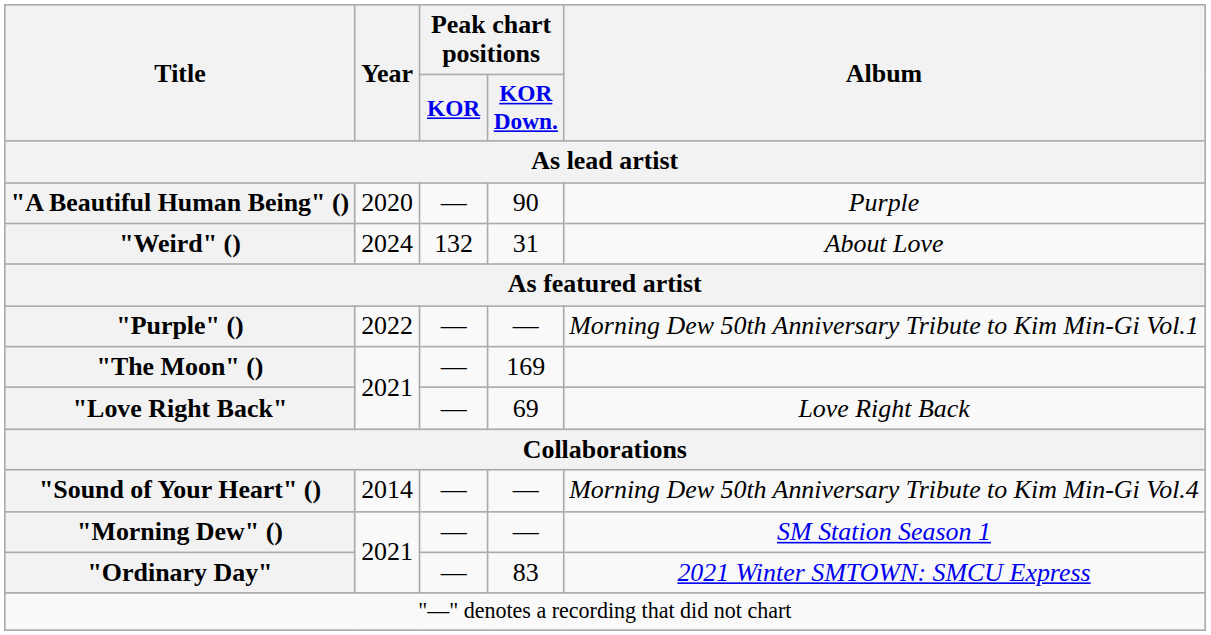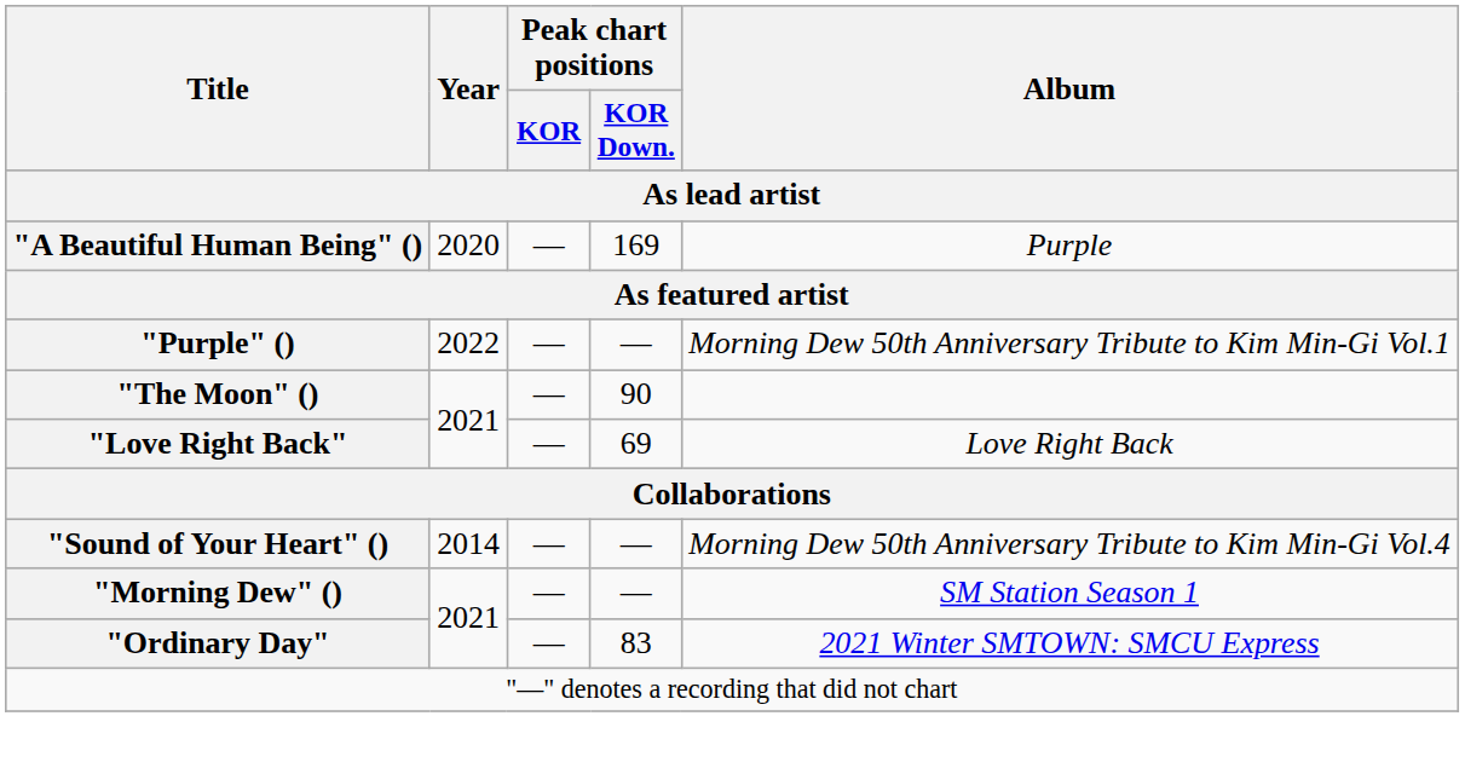"A Beautiful Human Being" () | Peak chart positions / KOR Down.: 90 -> 169
- row: "Weird" () | 2024 | 132 | 31 | About Love
"The Moon" () | Peak chart positions / KOR Down.: 169 -> 90
